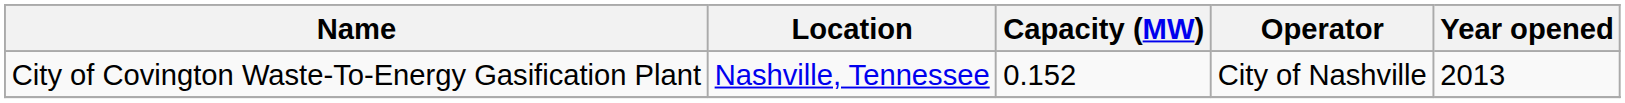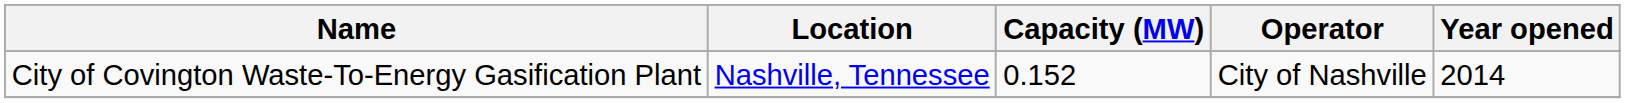City of Covington Waste-To-Energy Gasification Plant | Year opened: 2013 -> 2014
